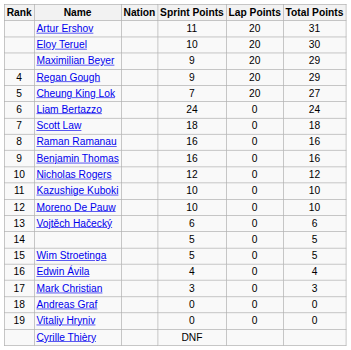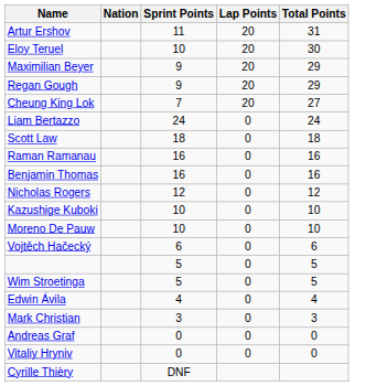- column: Rank | 4 | 5 | 6 | 7 | 8 | 9 | 10 | 11 | 12 | 13 | 14 | 15 | 16 | 17 | 18 | 19
